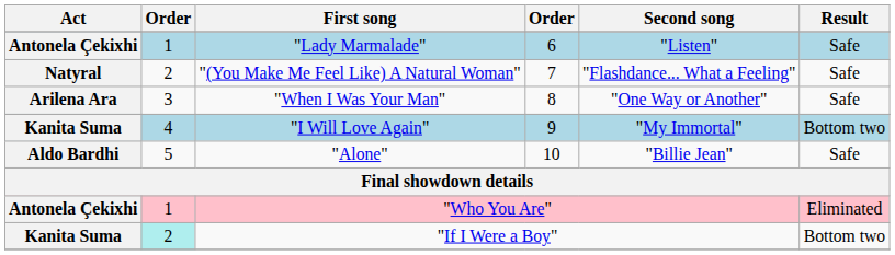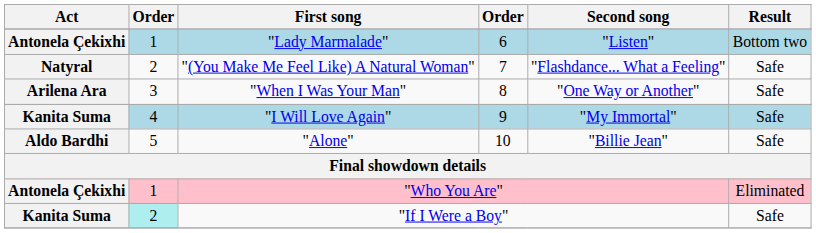"Lady Marmalade" | Result: Safe -> Bottom two
"I Will Love Again" | Result: Bottom two -> Safe
"If I Were a Boy" | Result: Bottom two -> Safe
